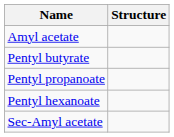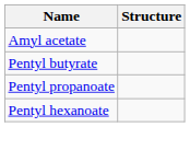- row: Sec-Amyl acetate
